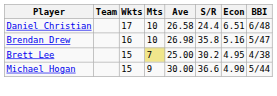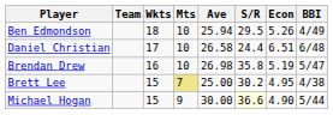+ row: Ben Edmondson | 18 | 10 | 25.94 | 29.5 | 5.26 | 4/49
Brendan Drew | Econ: 5.16 -> 5.19
Michael Hogan | S/R: no background -> lightyellow background
